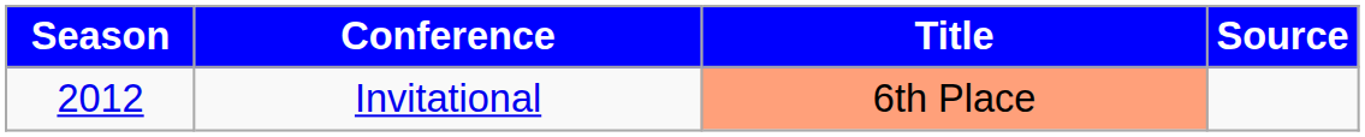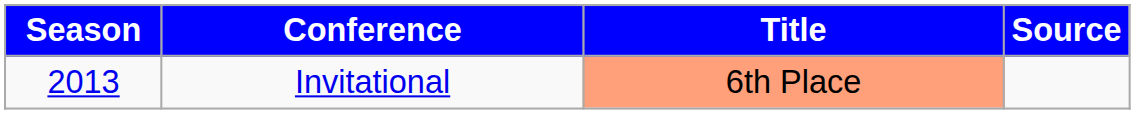Invitational | Season: 2012 -> 2013
